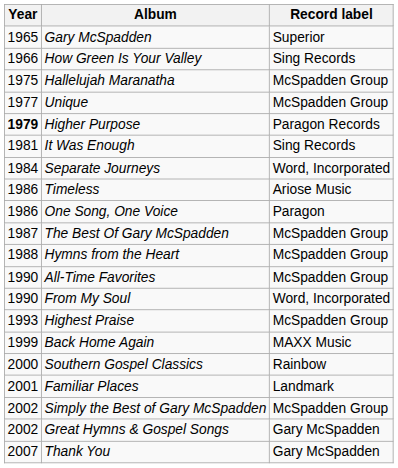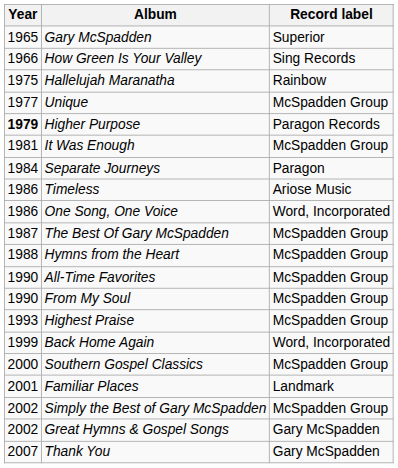Hallelujah Maranatha | Record label: McSpadden Group -> Rainbow
It Was Enough | Record label: Sing Records -> McSpadden Group
Separate Journeys | Record label: Word, Incorporated -> Paragon
One Song, One Voice | Record label: Paragon -> Word, Incorporated
From My Soul | Record label: Word, Incorporated -> McSpadden Group
Back Home Again | Record label: MAXX Music -> Word, Incorporated
Southern Gospel Classics | Record label: Rainbow -> McSpadden Group
